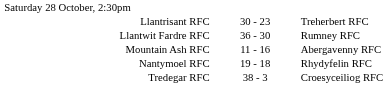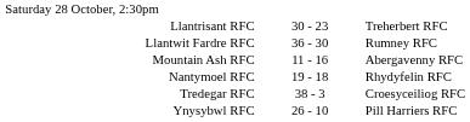+ row: Ynysybwl RFC | 26 - 10 | Pill Harriers RFC
